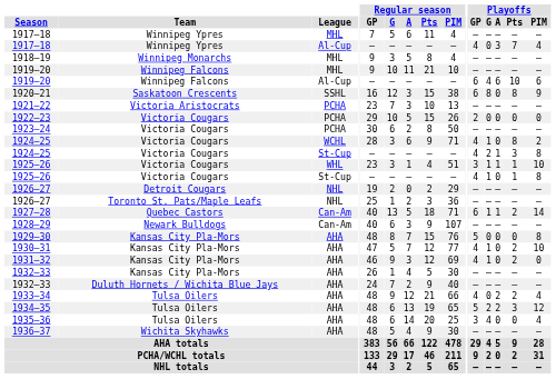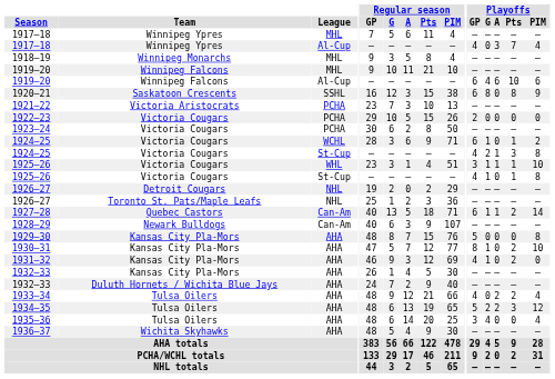1924–25 / WCHL | Playoffs / GP: 4 -> 6
1924–25 / WCHL | Playoffs / Pts: 8 -> 1
1930–31 | Playoffs / GP: 4 -> 8
